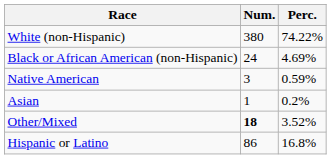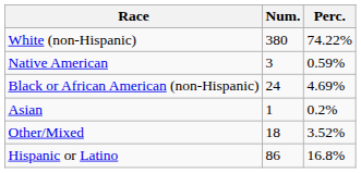rows swapped: Black or African American (non-Hispanic) <-> Native American
Other/Mixed | Num.: bold -> normal
